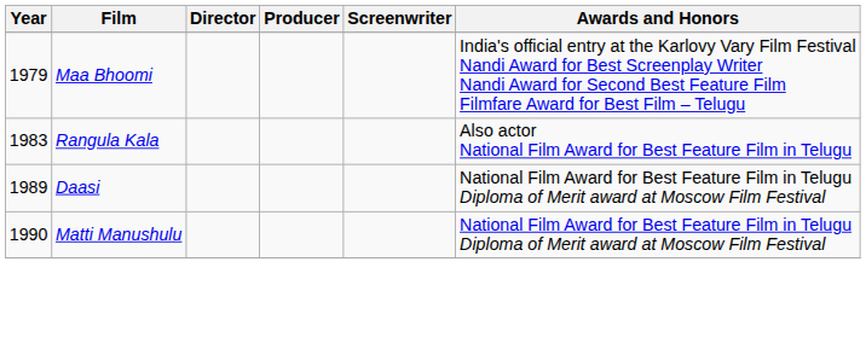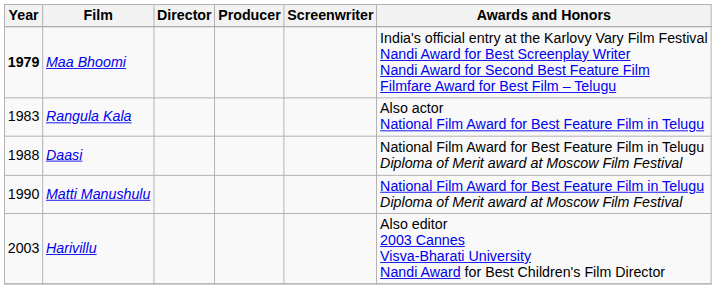Maa Bhoomi | Year: normal -> bold
Daasi | Year: 1989 -> 1988
+ row: 2003 | Harivillu | Also editor 2003 Cannes Visva-Bharati University Nandi Award for Best Children's Film Director
